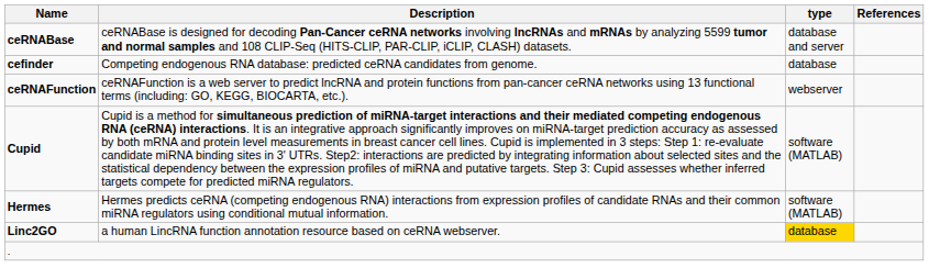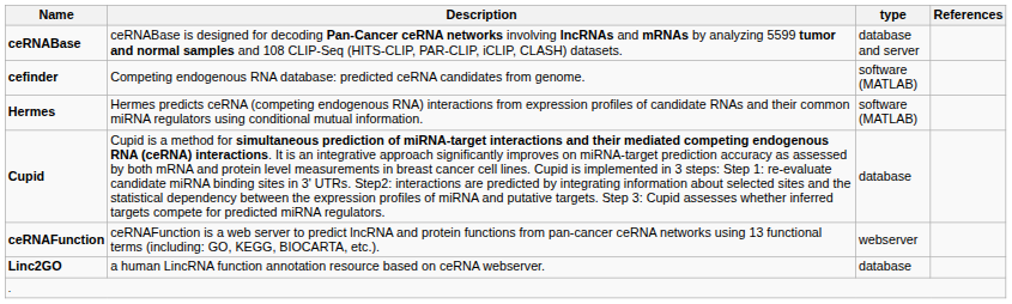cefinder | type: database -> software (MATLAB)
rows swapped: ceRNAFunction <-> Hermes
Cupid | type: software (MATLAB) -> database
Linc2GO | type: gold background -> no background
